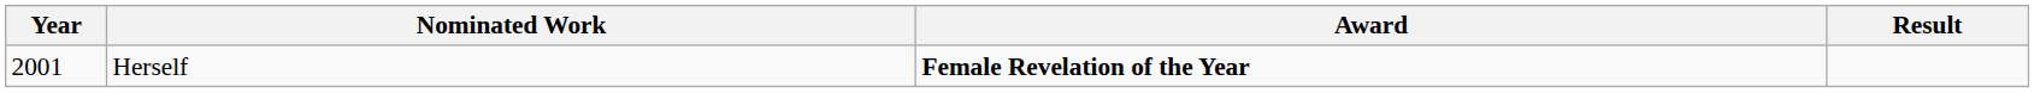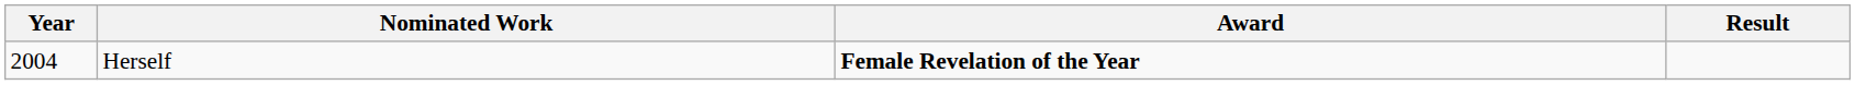Herself | Year: 2001 -> 2004
